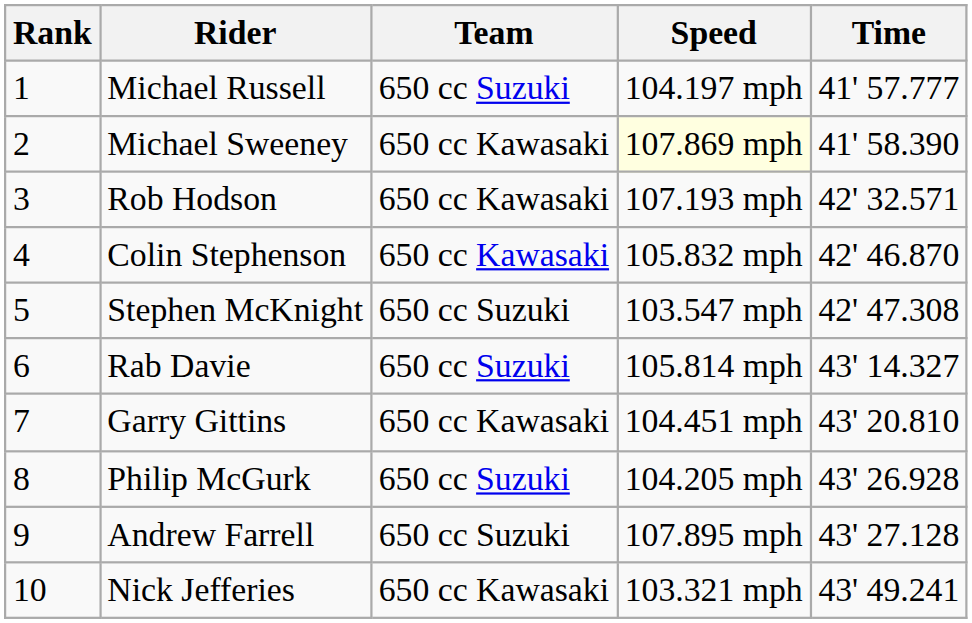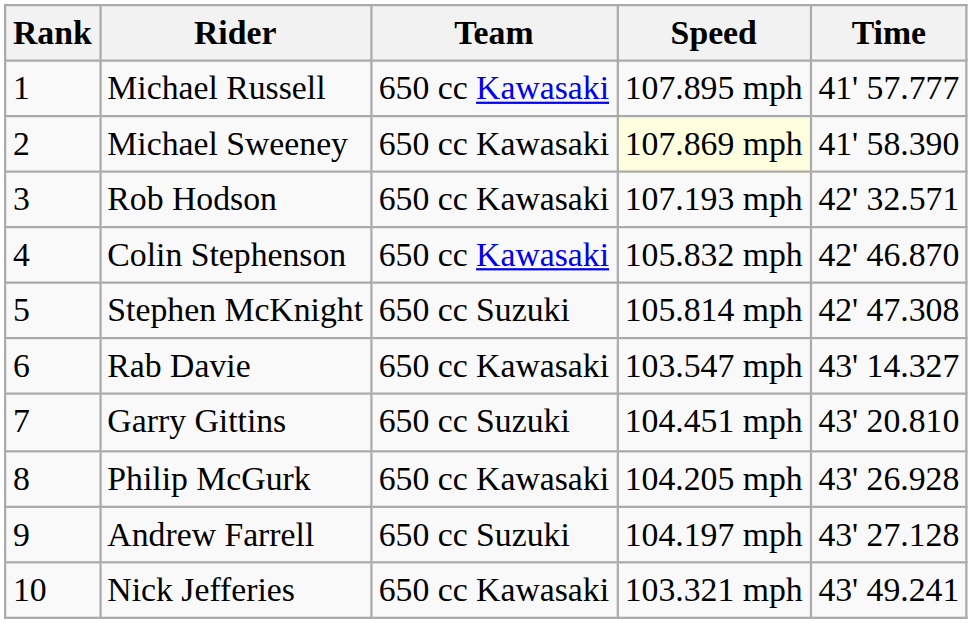Michael Russell | Team: 650 cc Suzuki -> 650 cc Kawasaki
Michael Russell | Speed: 104.197 mph -> 107.895 mph
Stephen McKnight | Speed: 103.547 mph -> 105.814 mph
Rab Davie | Team: 650 cc Suzuki -> 650 cc Kawasaki
Rab Davie | Speed: 105.814 mph -> 103.547 mph
Garry Gittins | Team: 650 cc Kawasaki -> 650 cc Suzuki
Philip McGurk | Team: 650 cc Suzuki -> 650 cc Kawasaki
Andrew Farrell | Speed: 107.895 mph -> 104.197 mph
